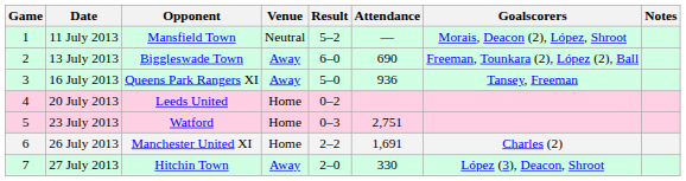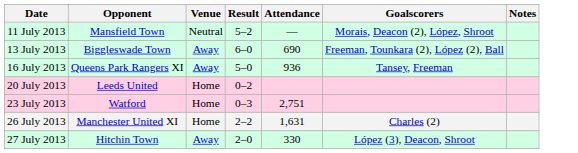- column: Game | 1 | 2 | 3 | 4 | 5 | 6 | 7
26 July 2013 | Attendance: 1,691 -> 1,631
